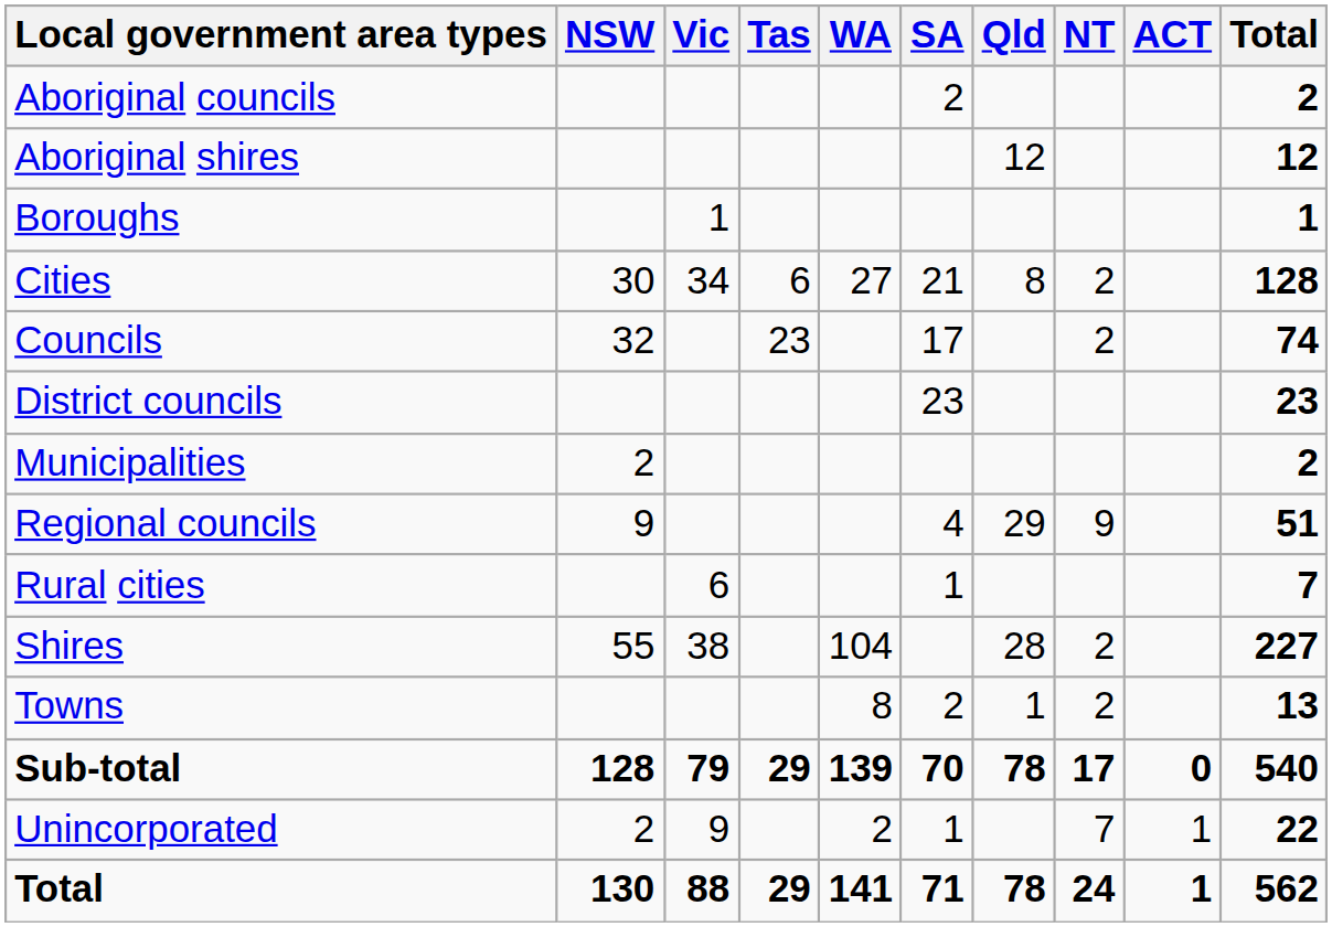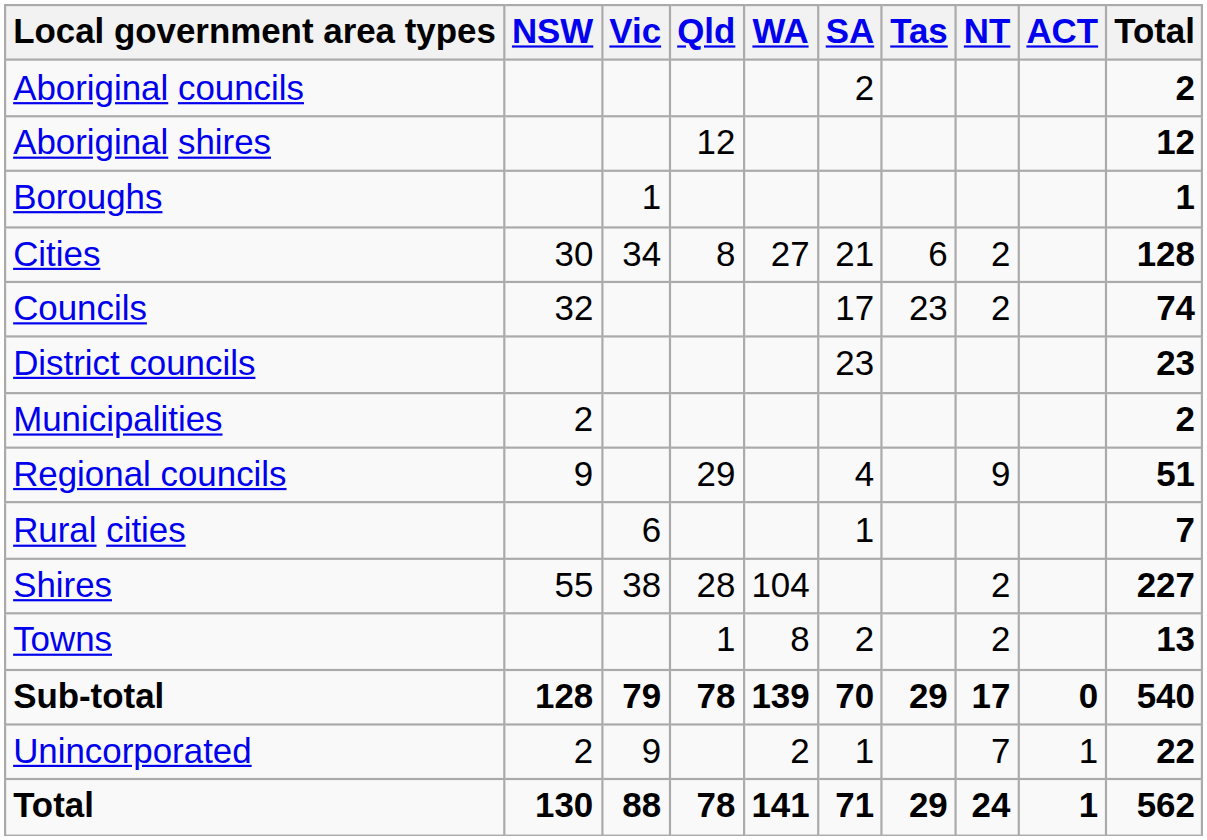columns swapped: Qld <-> Tas
